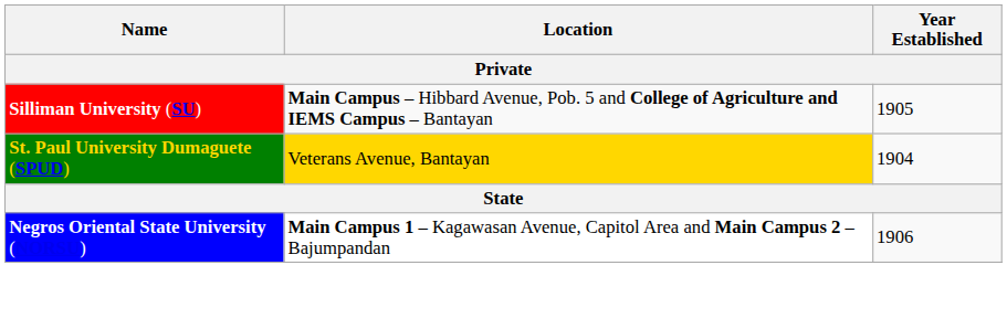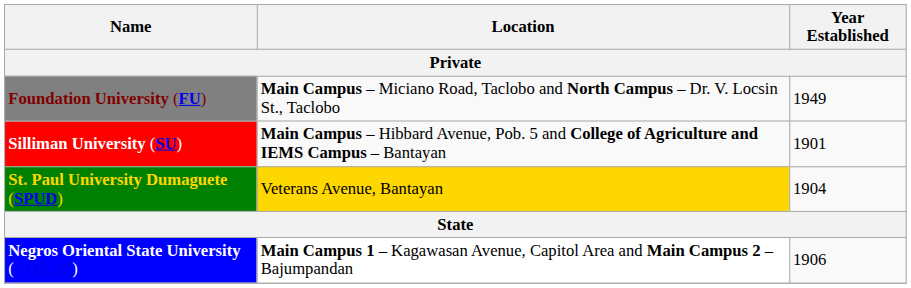+ row: Foundation University (FU) | Main Campus – Miciano Road, Taclobo and North Campus – Dr. V. Locsin St., Taclobo | 1949
Silliman University (SU) | Year Established: 1905 -> 1901
